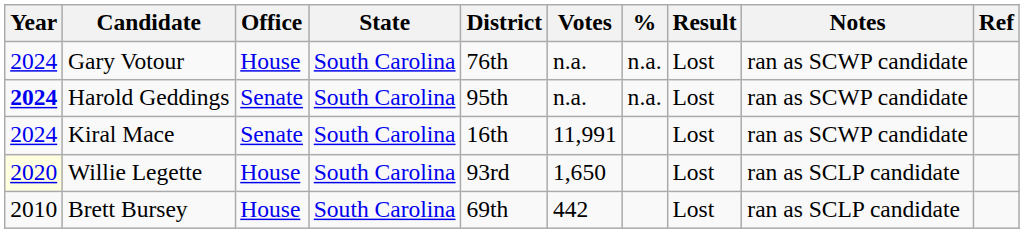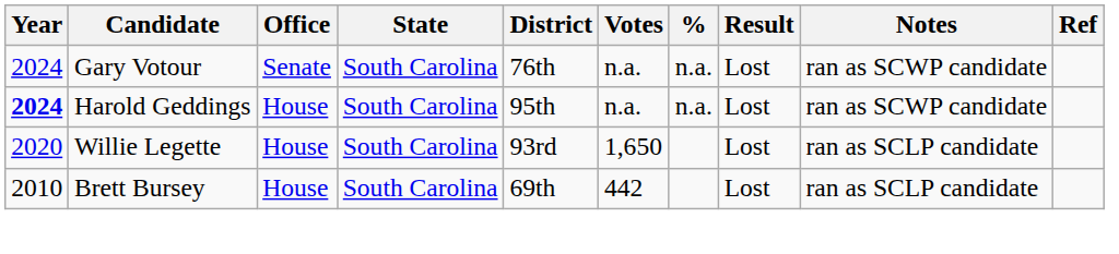Gary Votour | Office: House -> Senate
Harold Geddings | Office: Senate -> House
- row: 2024 | Kiral Mace | Senate | South Carolina | 16th | 11,991 | Lost | ran as SCWP candidate
Willie Legette | Year: lightyellow background -> no background
